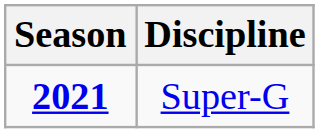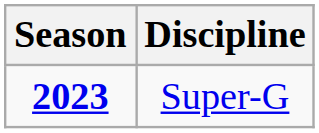Super-G | Season: 2021 -> 2023
